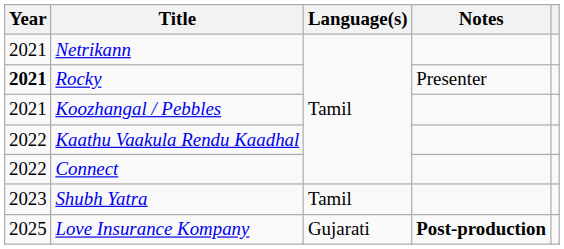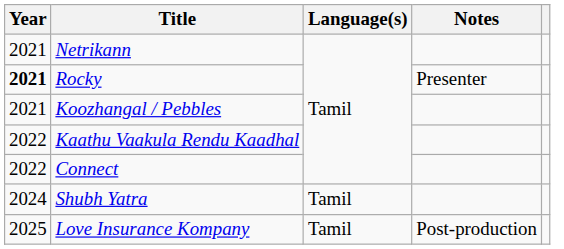Shubh Yatra | Year: 2023 -> 2024
Love Insurance Kompany | Language(s): Gujarati -> Tamil
Love Insurance Kompany | Notes: bold -> normal
